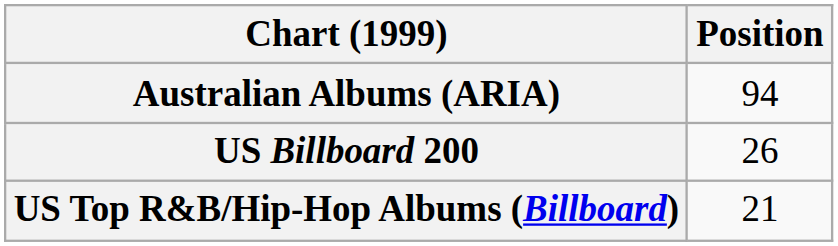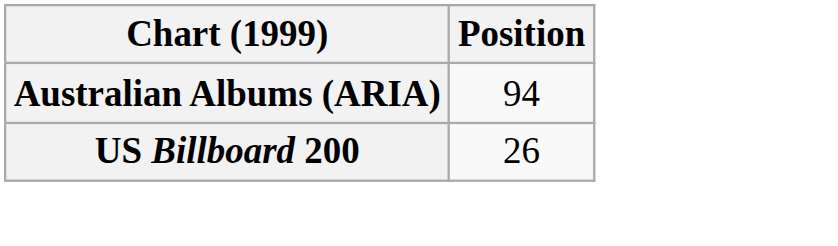- row: US Top R&B/Hip-Hop Albums (Billboard) | 21
